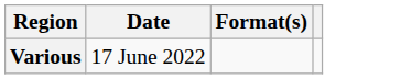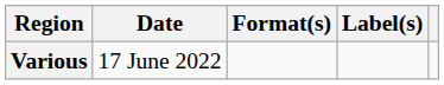+ column: Label(s)
